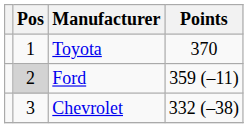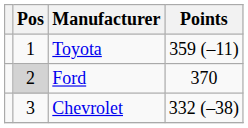Toyota | Points: 370 -> 359 (–11)
Ford | Points: 359 (–11) -> 370
